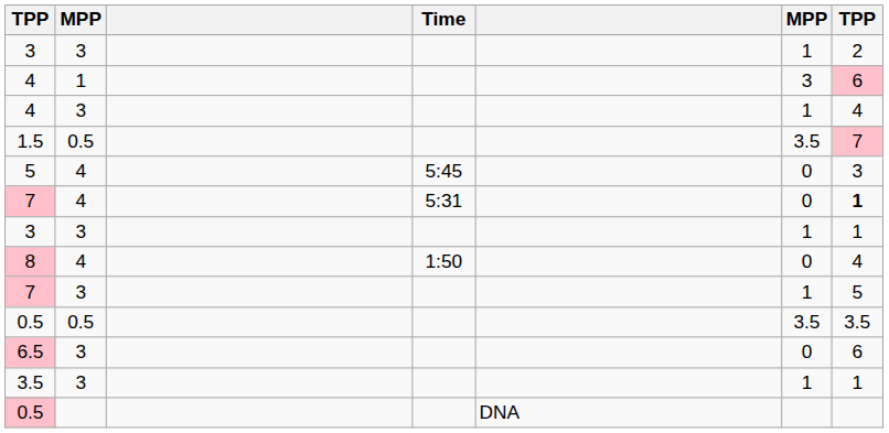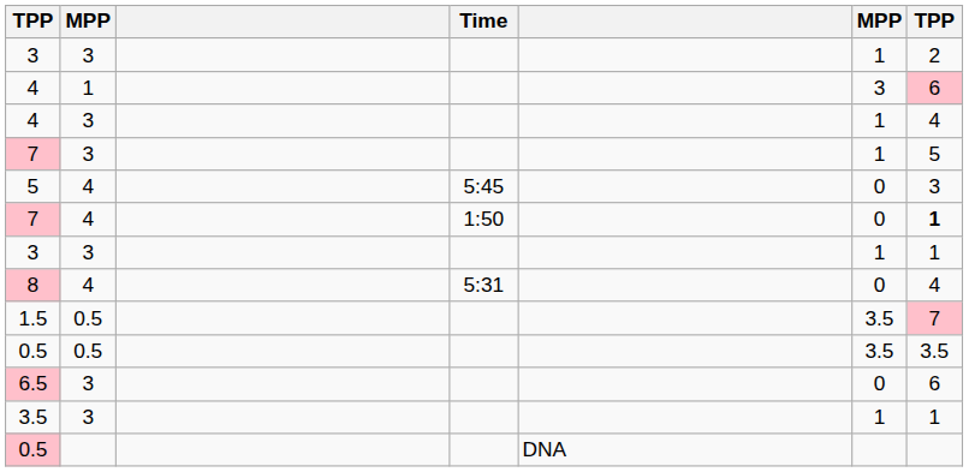rows swapped: 1.5 <-> 7 / 3
7 / 4 | Time: 5:31 -> 1:50
8 | Time: 1:50 -> 5:31
